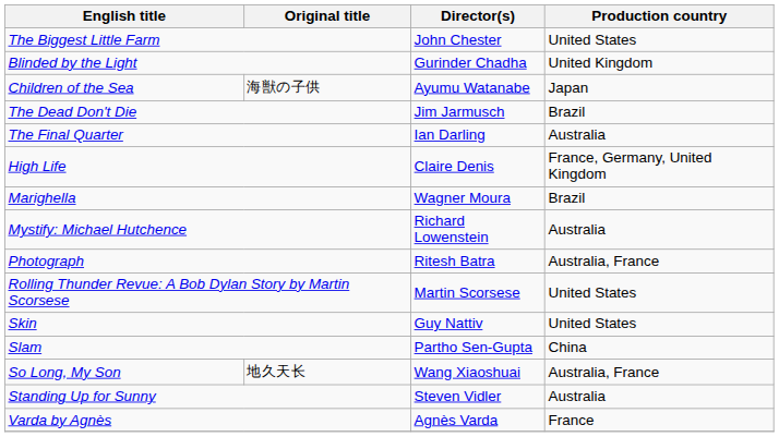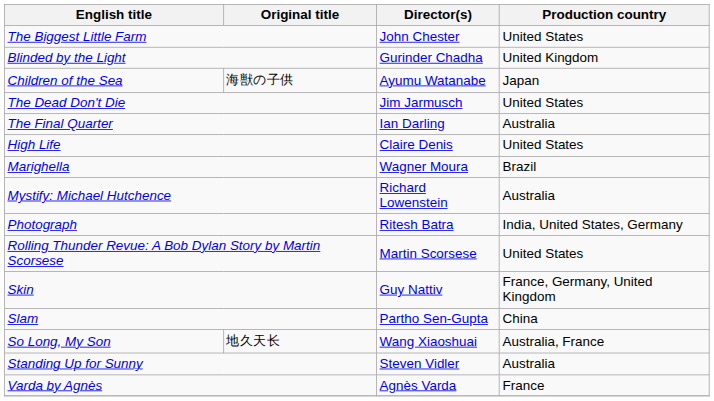The Dead Don't Die | Production country: Brazil -> United States
High Life | Production country: France, Germany, United Kingdom -> United States
Photograph | Production country: Australia, France -> India, United States, Germany
Skin | Production country: United States -> France, Germany, United Kingdom
